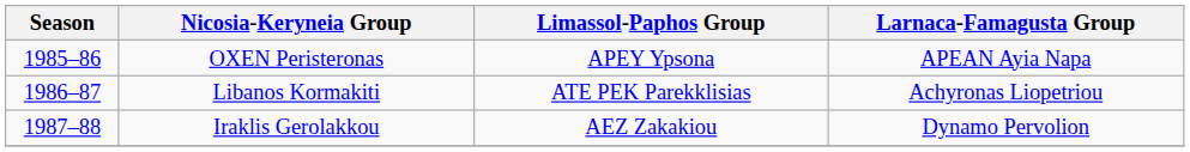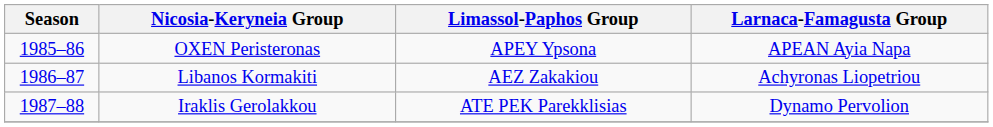Libanos Kormakiti | Limassol-Paphos Group: ATE PEK Parekklisias -> AEZ Zakakiou
Iraklis Gerolakkou | Limassol-Paphos Group: AEZ Zakakiou -> ATE PEK Parekklisias
